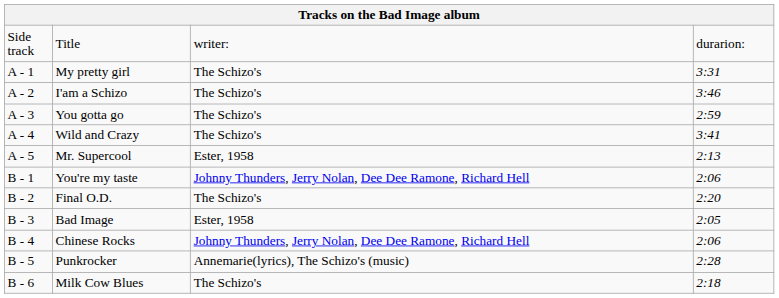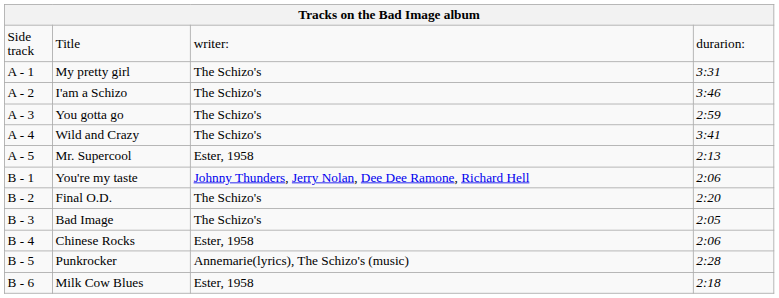Bad Image | column 3: Ester, 1958 -> The Schizo's
Chinese Rocks | column 3: Johnny Thunders, Jerry Nolan, Dee Dee Ramone, Richard Hell -> Ester, 1958
Milk Cow Blues | column 3: The Schizo's -> Ester, 1958
